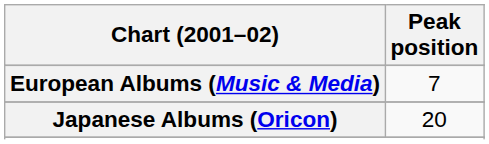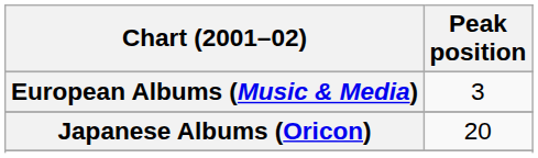European Albums (Music & Media) | Peak position: 7 -> 3
